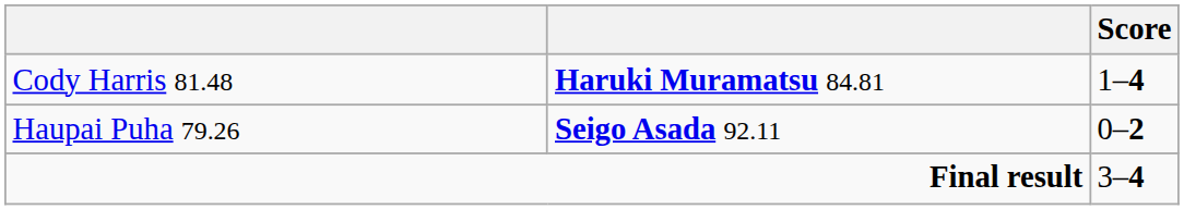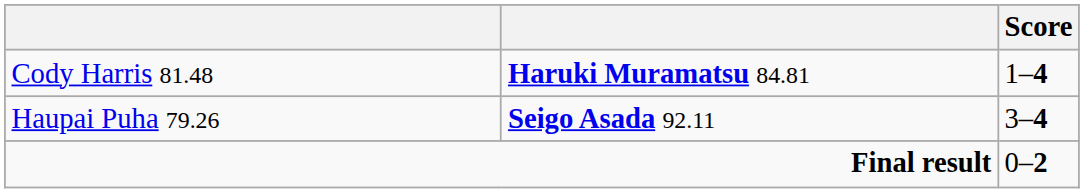Haupai Puha 79.26 | Score: 0–2 -> 3–4
Final result | Score: 3–4 -> 0–2
